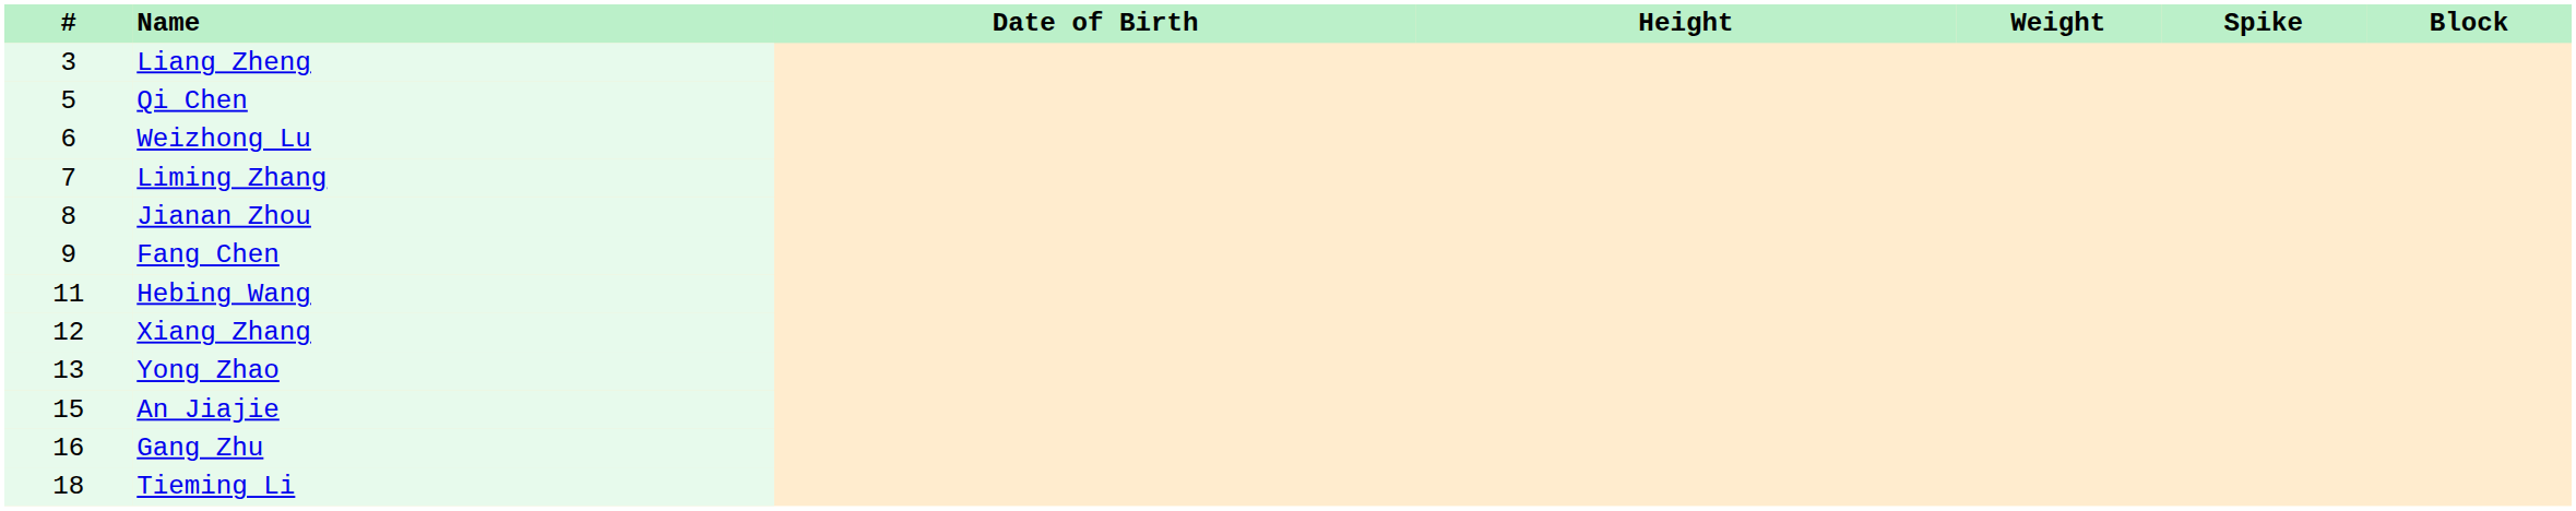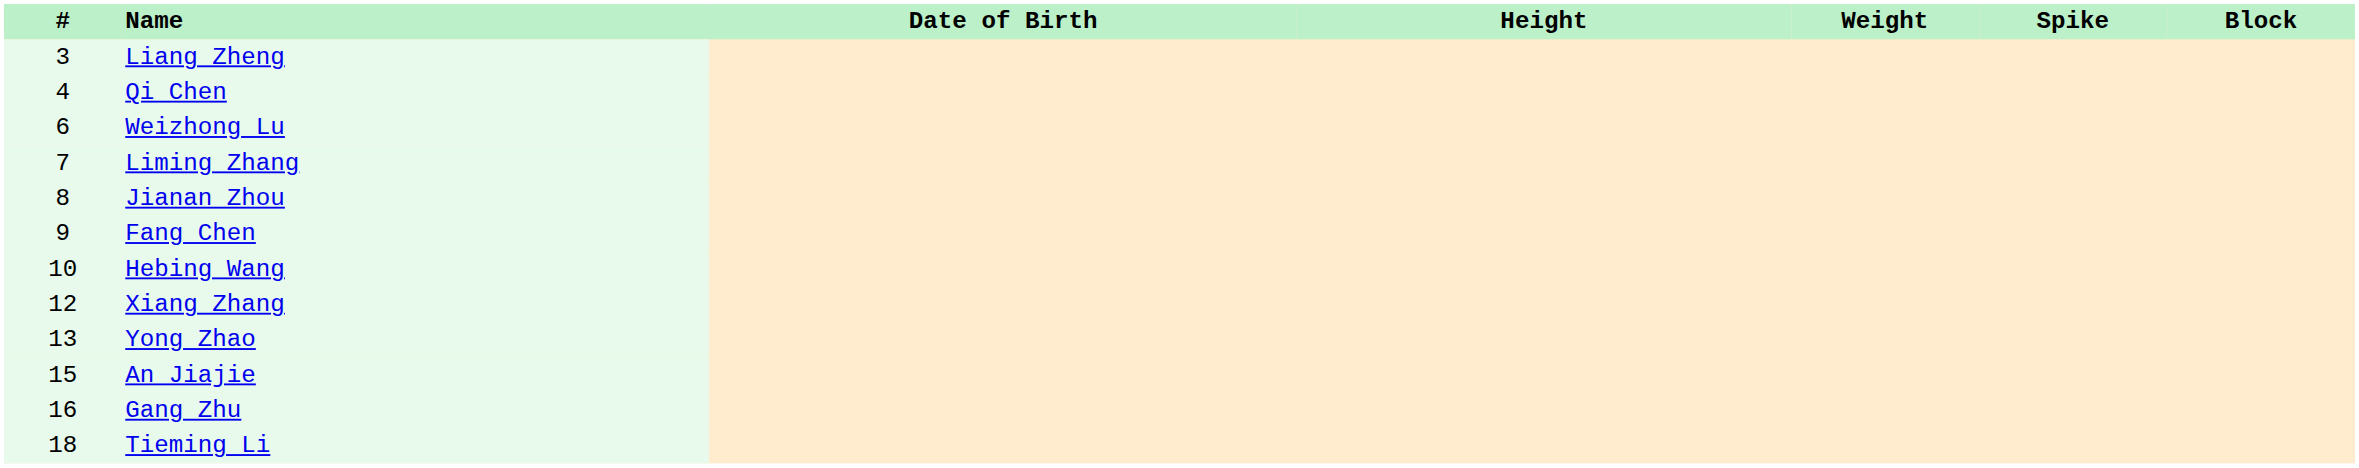Qi Chen | #: 5 -> 4
Hebing Wang | #: 11 -> 10
